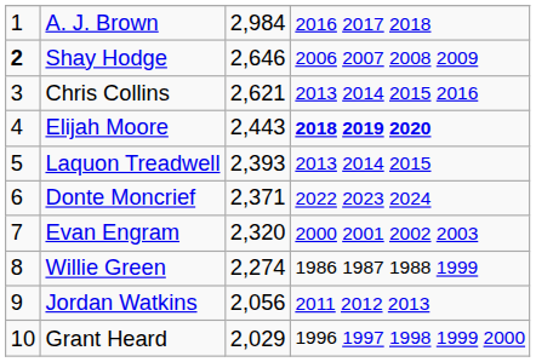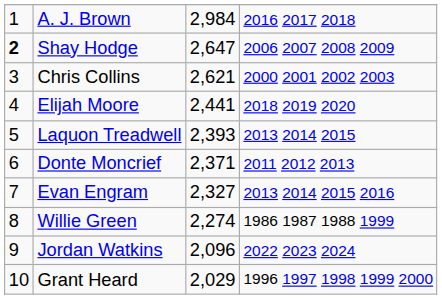Shay Hodge | column 3: 2,646 -> 2,647
Chris Collins | column 4: 2013 2014 2015 2016 -> 2000 2001 2002 2003
Elijah Moore | column 3: 2,443 -> 2,441
Elijah Moore | column 4: bold -> normal
Donte Moncrief | column 4: 2022 2023 2024 -> 2011 2012 2013
Evan Engram | column 3: 2,320 -> 2,327
Evan Engram | column 4: 2000 2001 2002 2003 -> 2013 2014 2015 2016
Jordan Watkins | column 3: 2,056 -> 2,096
Jordan Watkins | column 4: 2011 2012 2013 -> 2022 2023 2024
